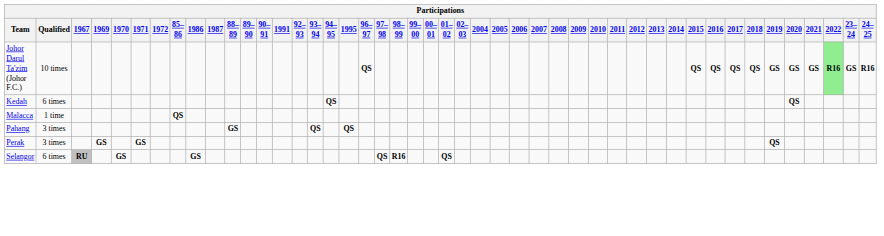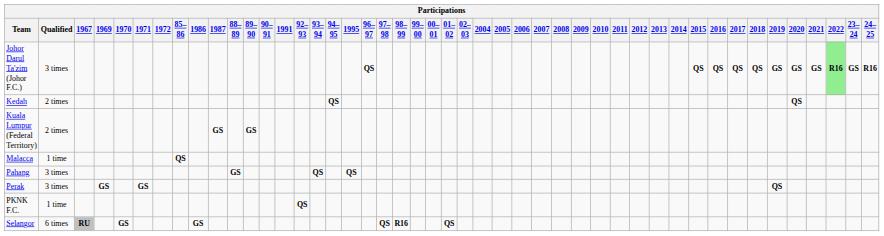Johor Darul Ta'zim (Johor F.C.) | Qualified: 10 times -> 3 times
Kedah | Qualified: 6 times -> 2 times
+ row: Kuala Lumpur (Federal Territory) | 2 times | GS | GS
+ row: PKNK F.C. | 1 time | QS
